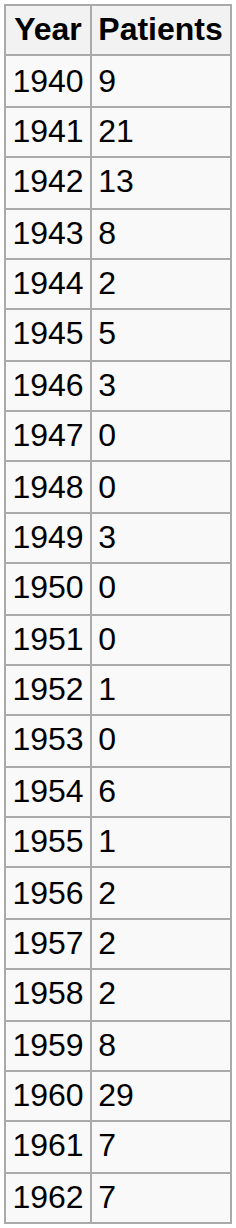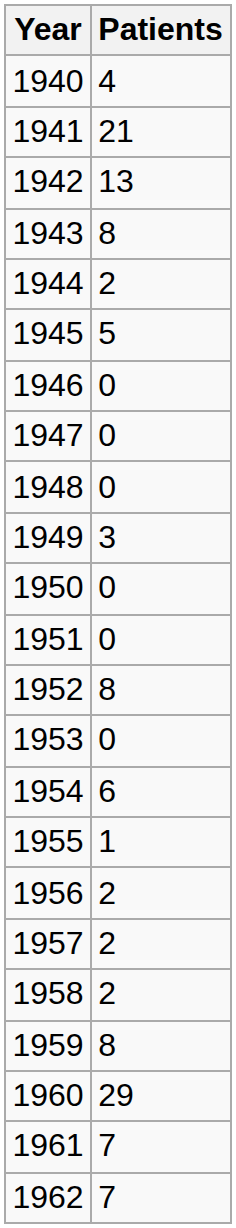1940 | Patients: 9 -> 4
1946 | Patients: 3 -> 0
1952 | Patients: 1 -> 8
